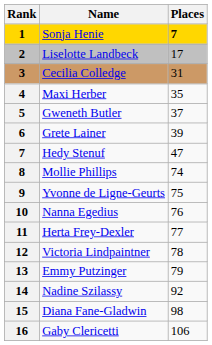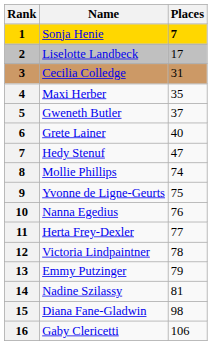Grete Lainer | Places: 39 -> 40
Nadine Szilassy | Places: 92 -> 81
